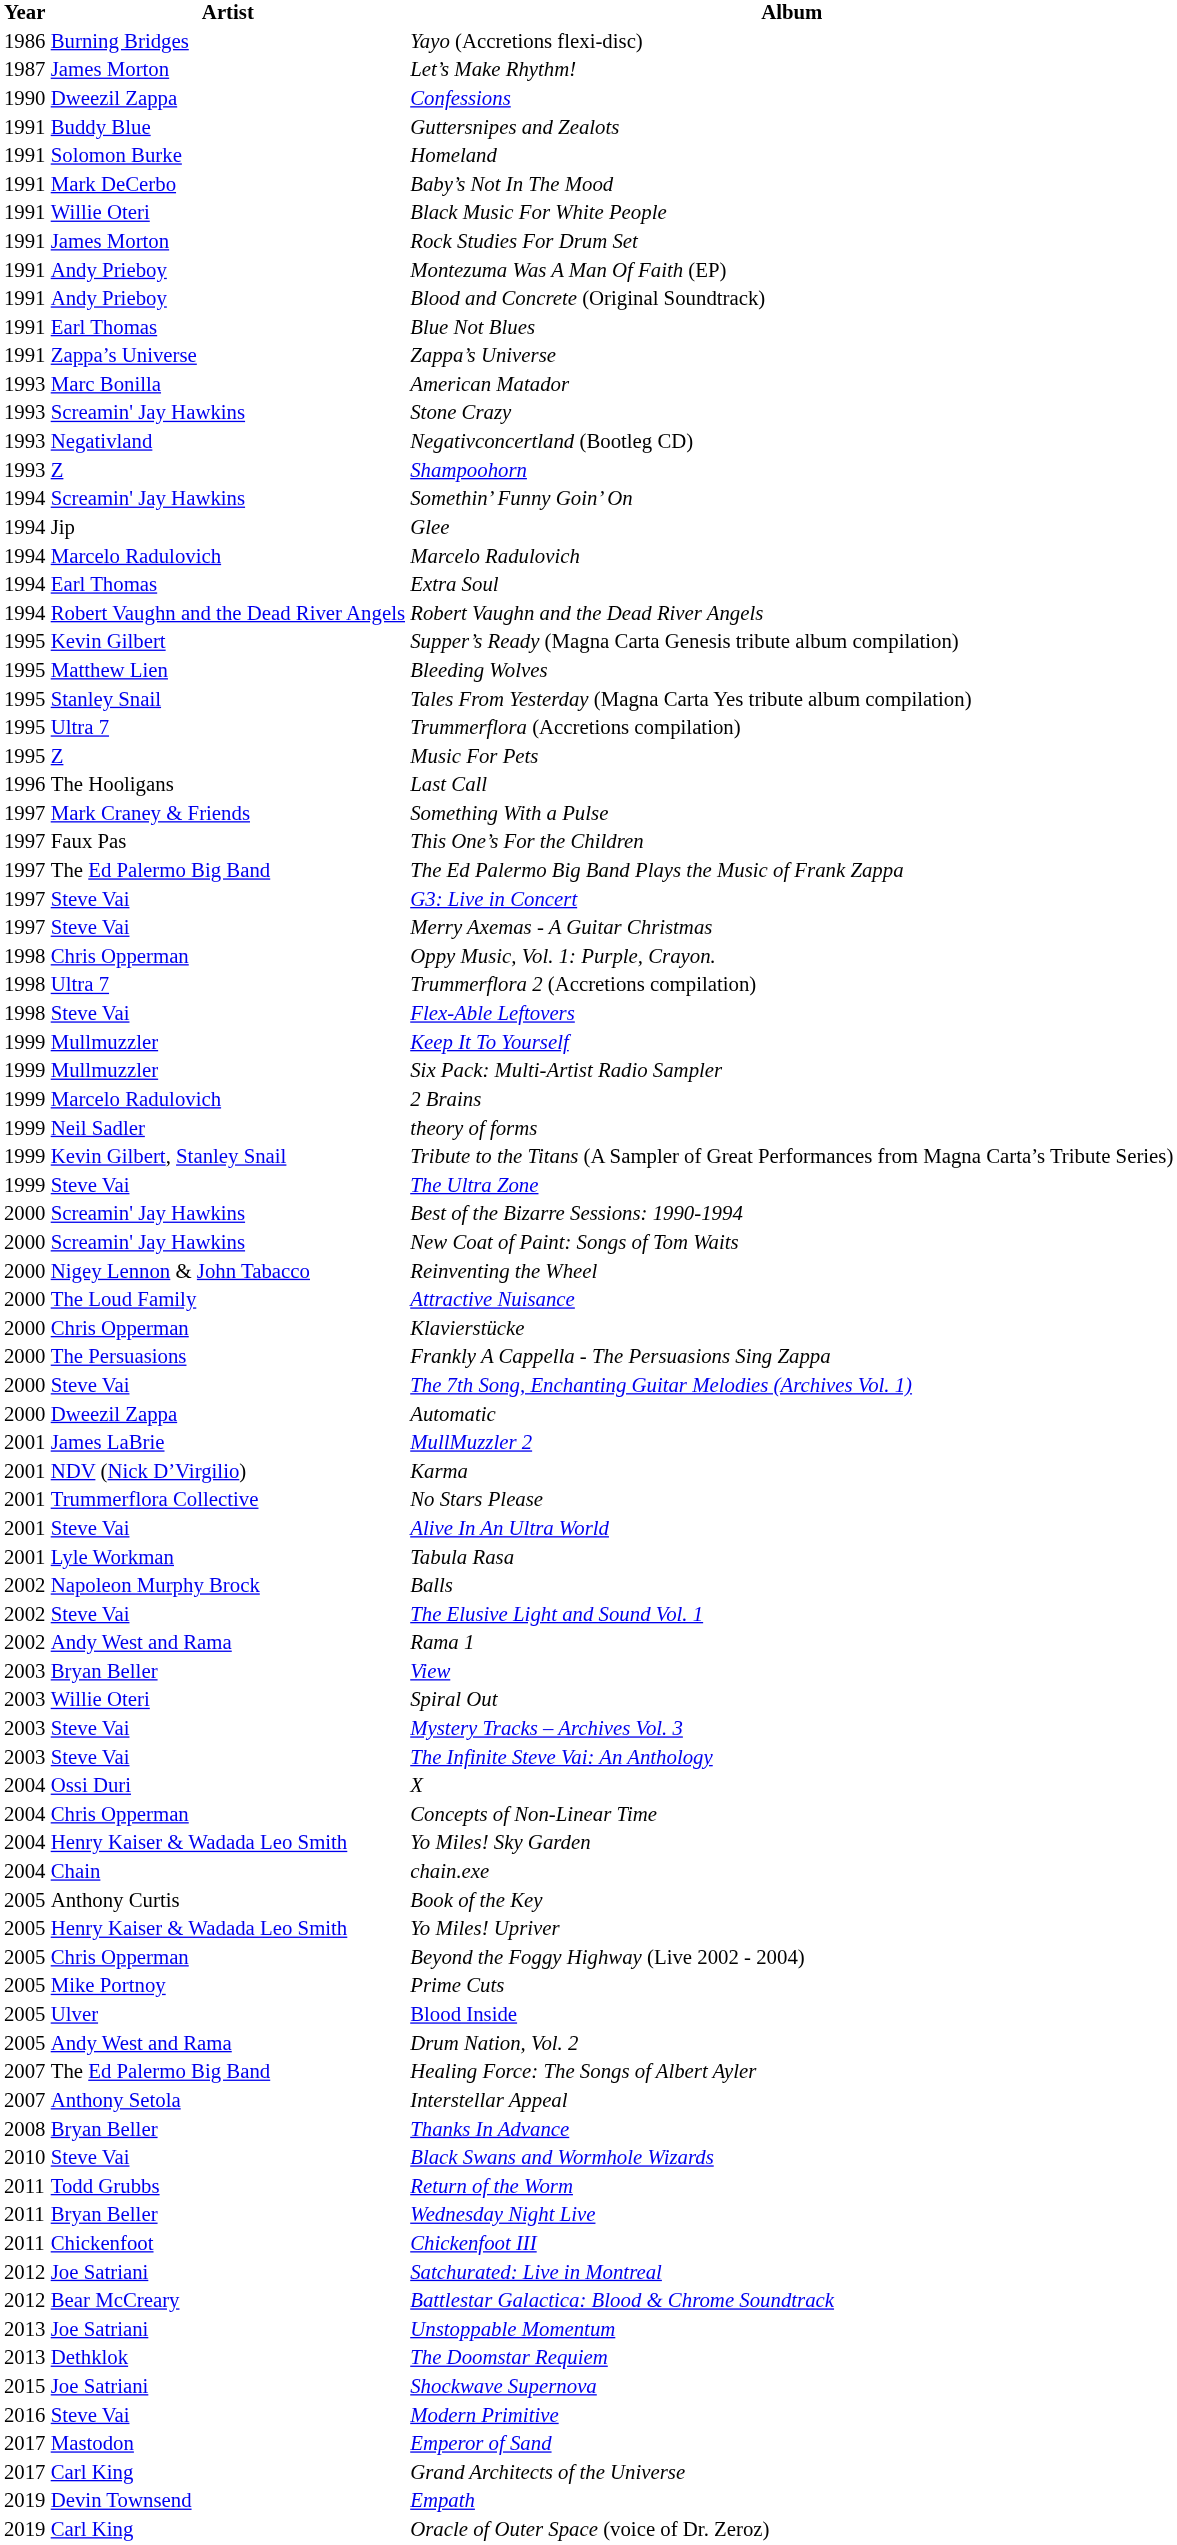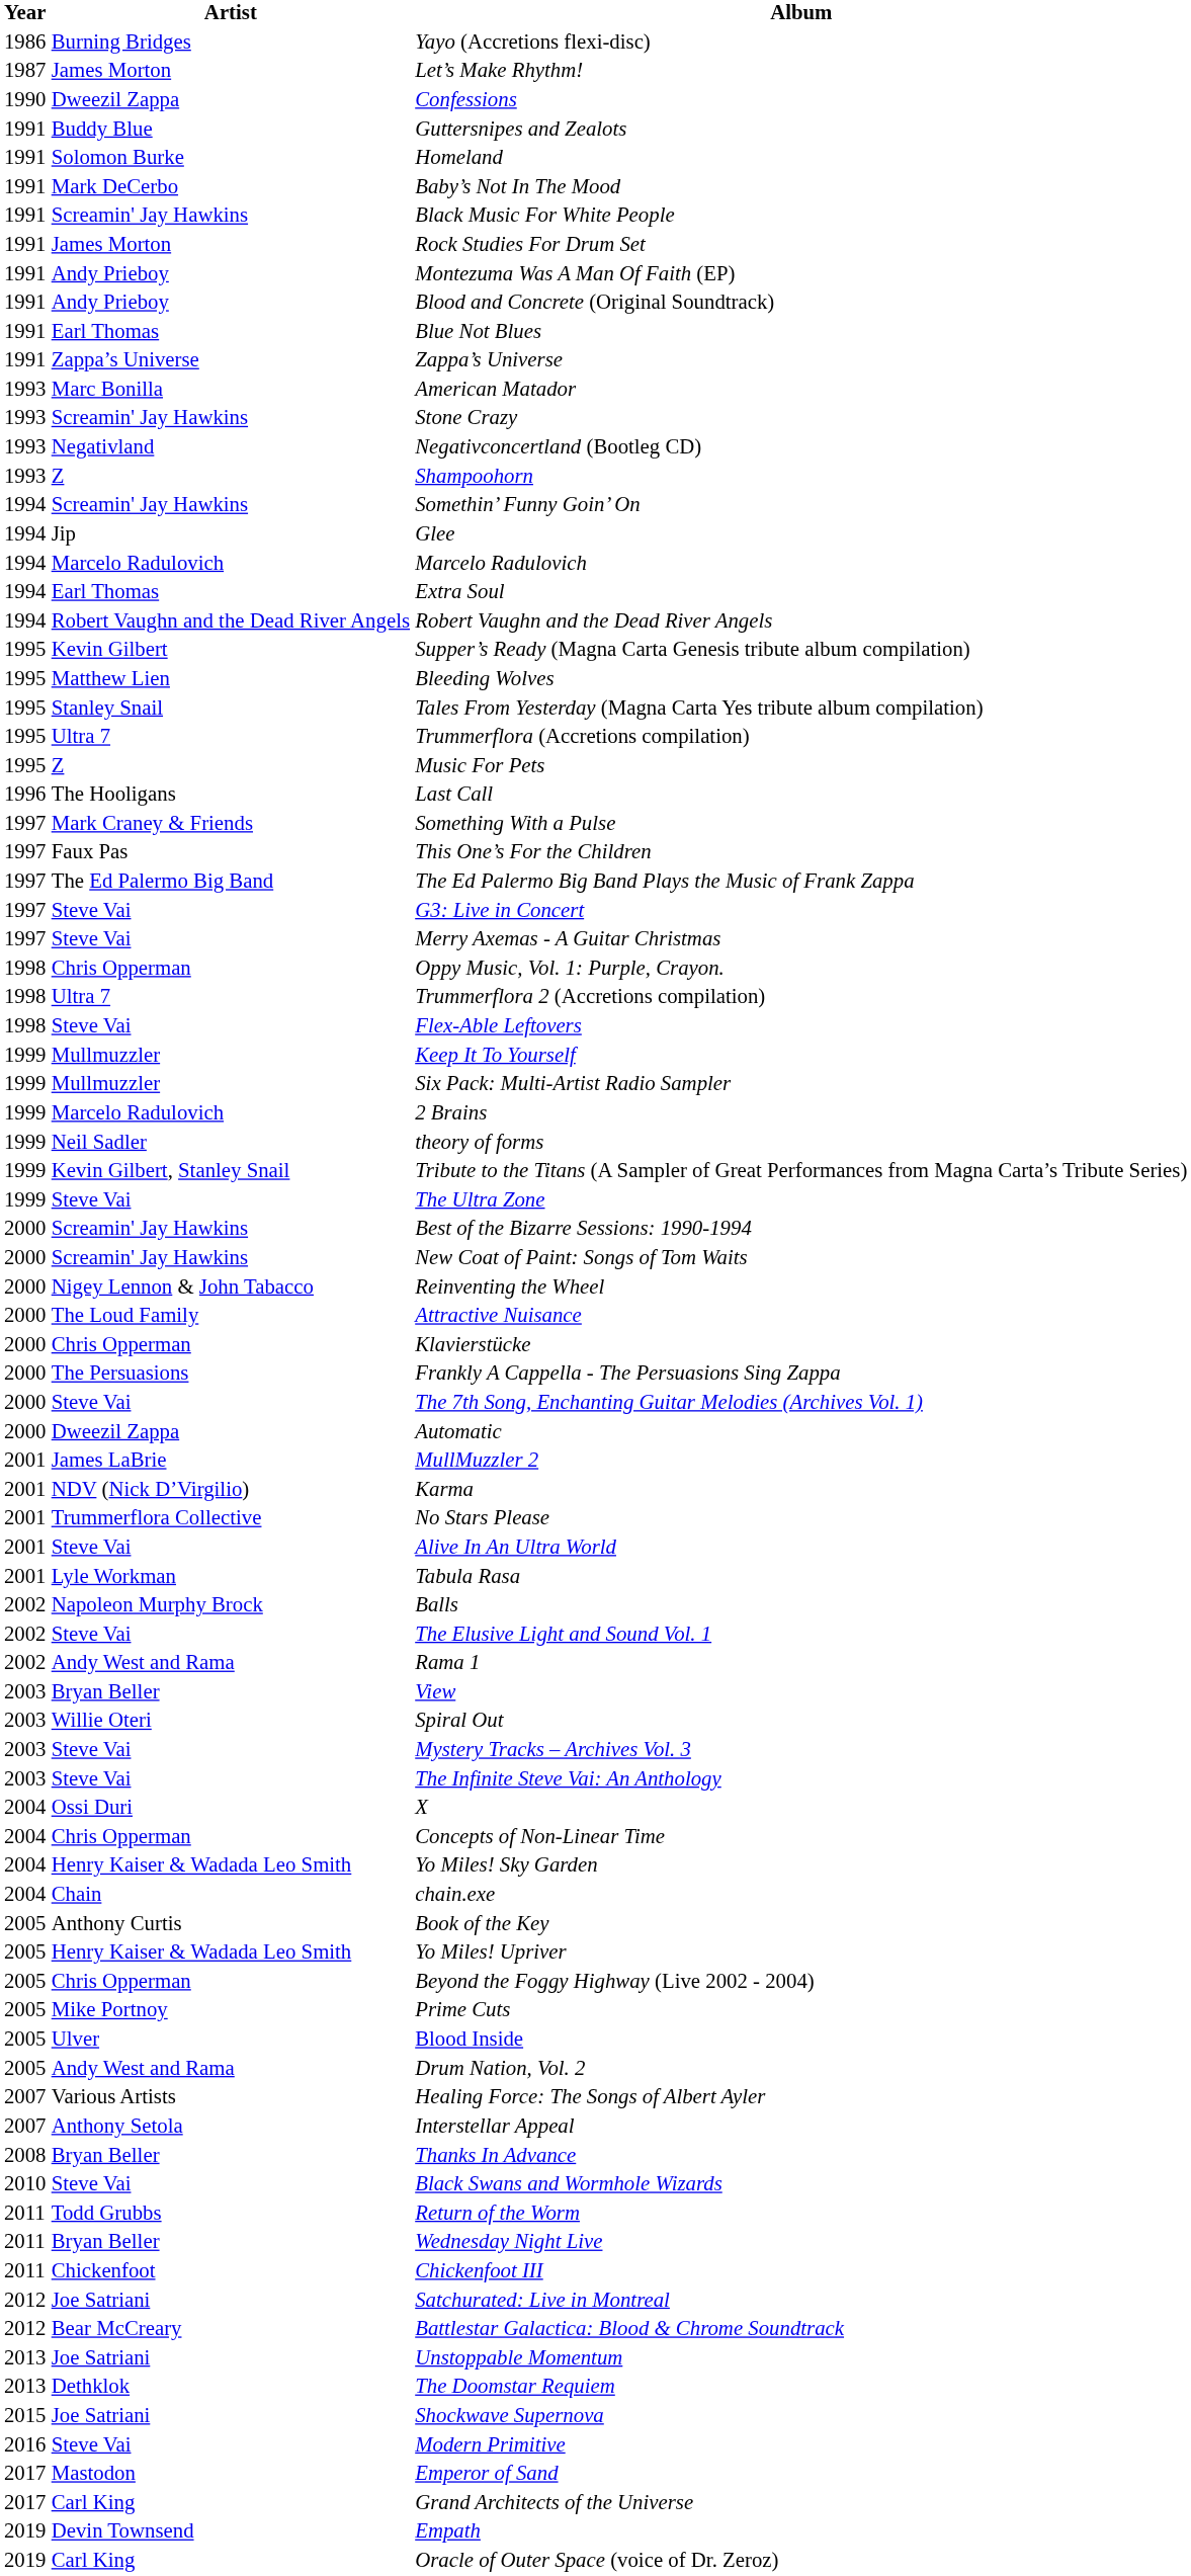Black Music For White People | Artist: Willie Oteri -> Screamin' Jay Hawkins
Healing Force: The Songs of Albert Ayler | Artist: The Ed Palermo Big Band -> Various Artists
